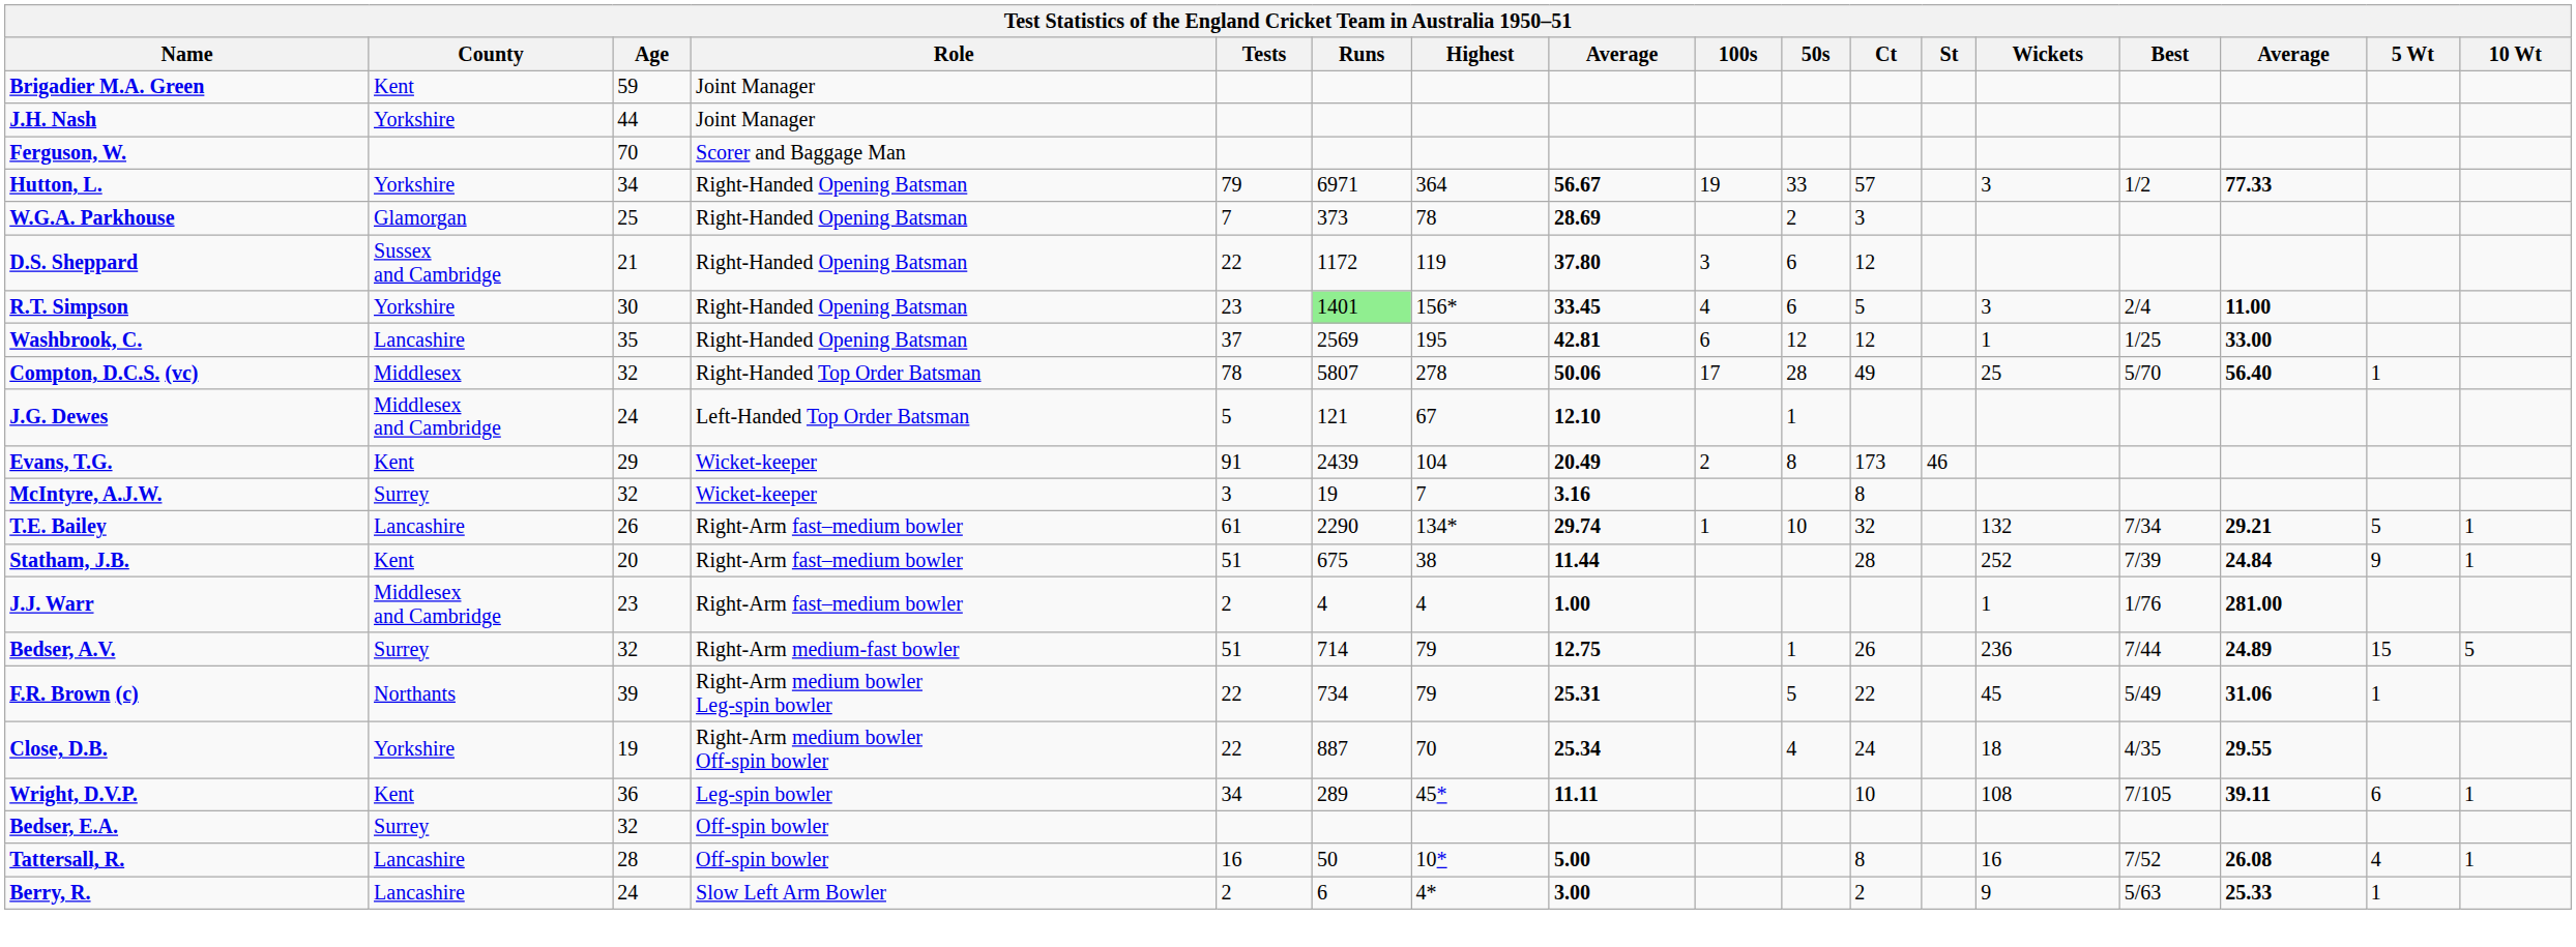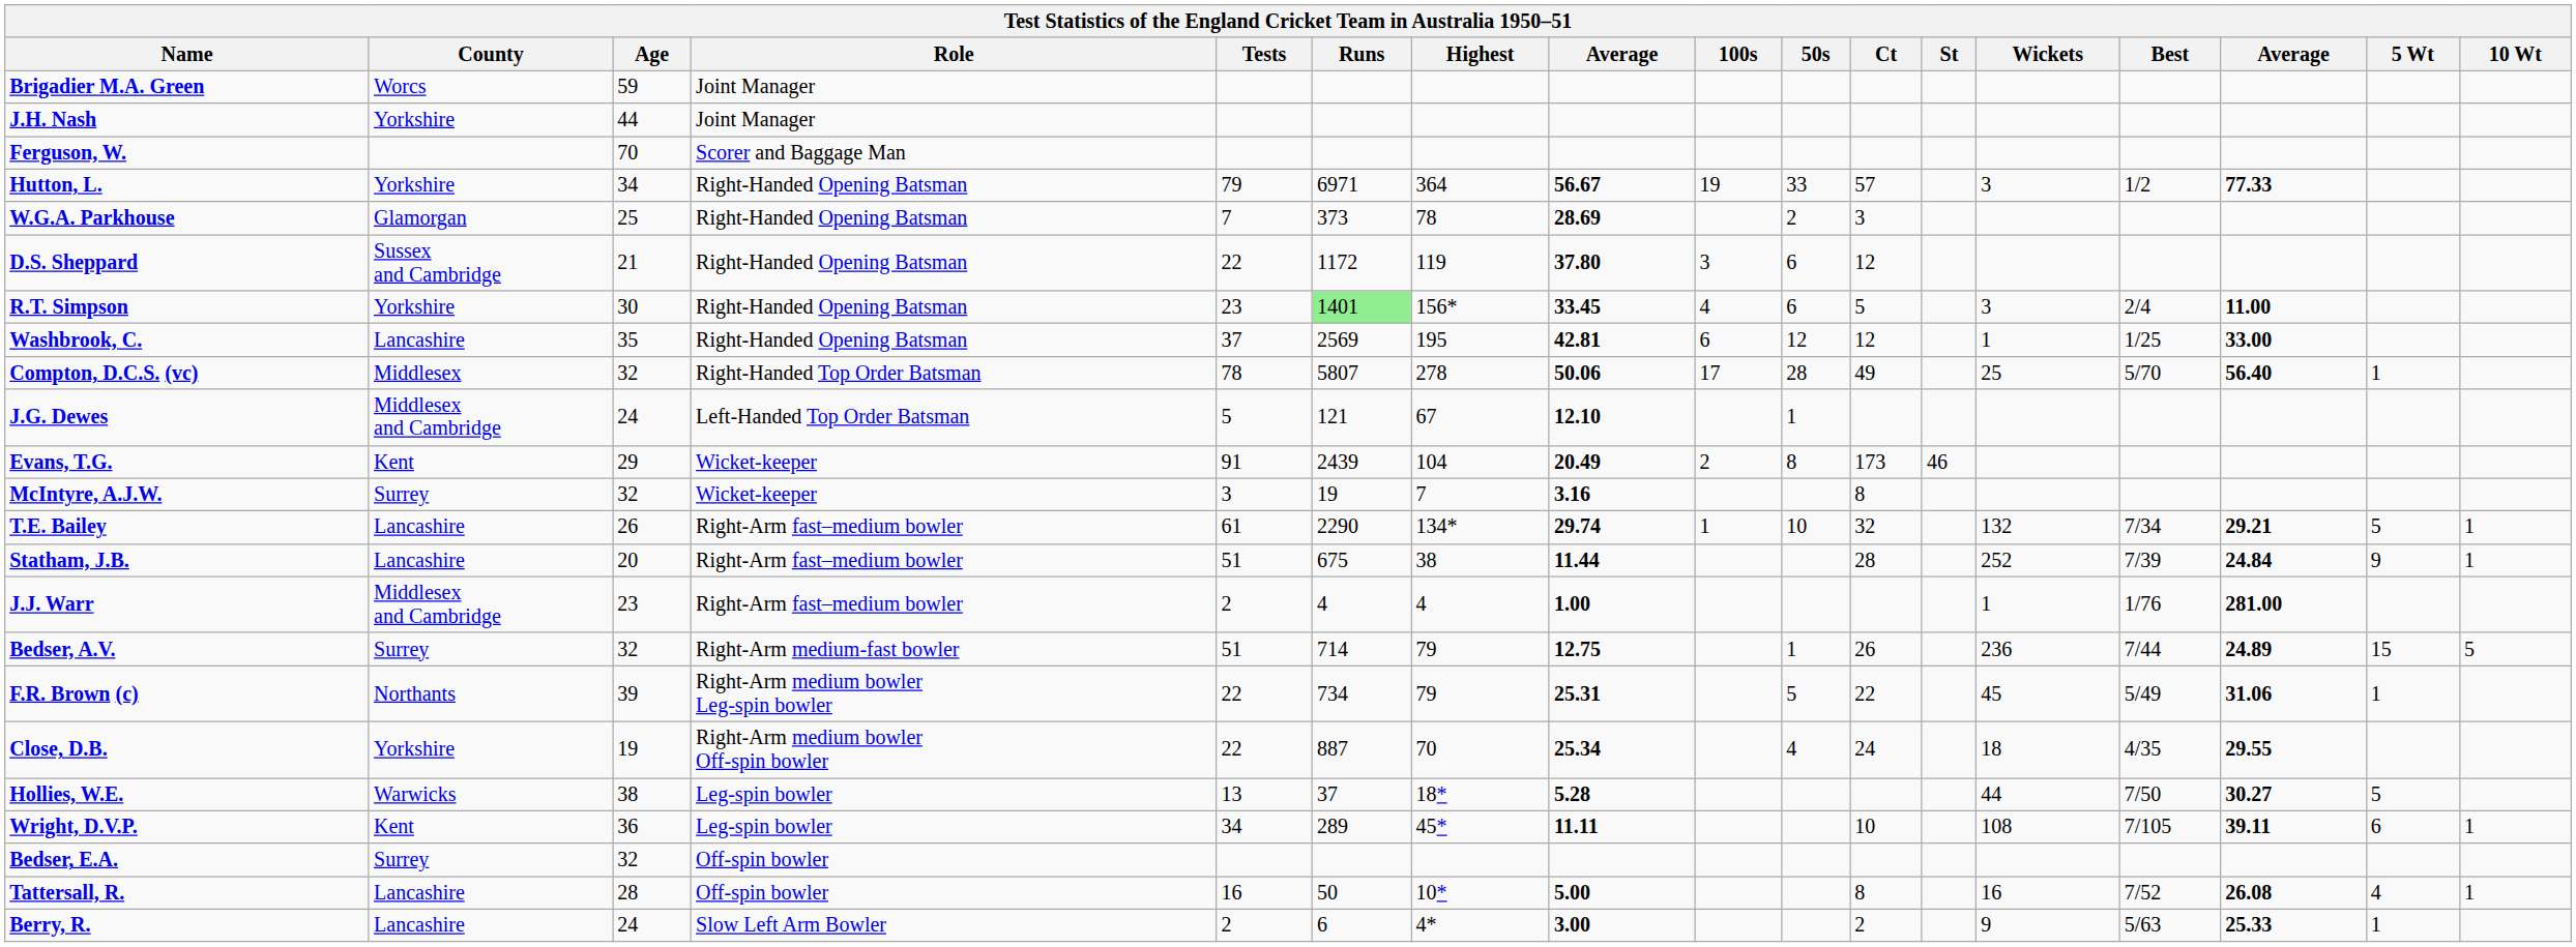Brigadier M.A. Green | County: Kent -> Worcs
Statham, J.B. | County: Kent -> Lancashire
+ row: Hollies, W.E. | Warwicks | 38 | Leg-spin bowler | 13 | 37 | 18* | 5.28 | 44 | 7/50 | 30.27 | 5
